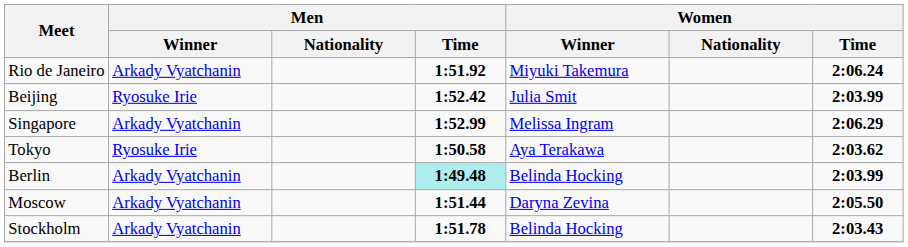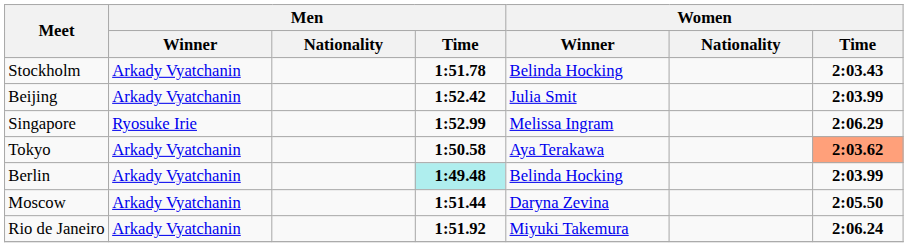rows swapped: Rio de Janeiro <-> Stockholm
Beijing | Men / Winner: Ryosuke Irie -> Arkady Vyatchanin
Singapore | Men / Winner: Arkady Vyatchanin -> Ryosuke Irie
Tokyo | Men / Winner: Ryosuke Irie -> Arkady Vyatchanin
Tokyo | Women / Time: no background -> lightsalmon background
